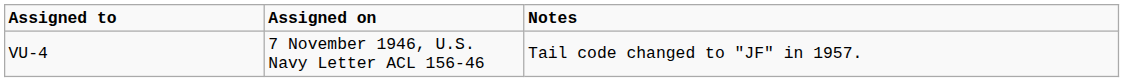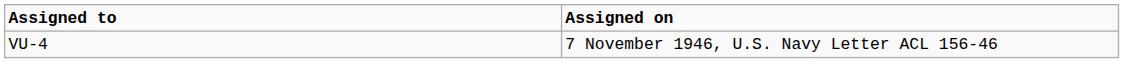- column: Notes | Tail code changed to "JF" in 1957.
